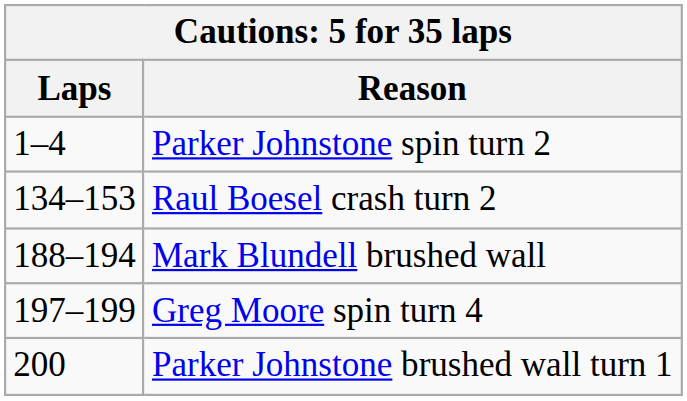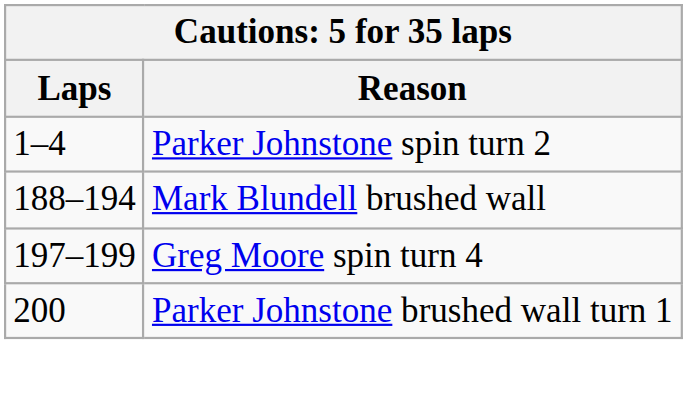- row: 134–153 | Raul Boesel crash turn 2
